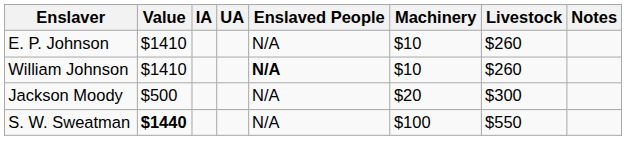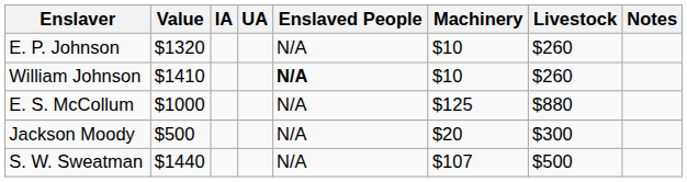E. P. Johnson | Value: $1410 -> $1320
+ row: E. S. McCollum | $1000 | N/A | $125 | $880
S. W. Sweatman | Value: bold -> normal
S. W. Sweatman | Machinery: $100 -> $107
S. W. Sweatman | Livestock: $550 -> $500
